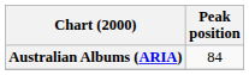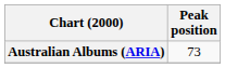Australian Albums (ARIA) | Peak position: 84 -> 73
